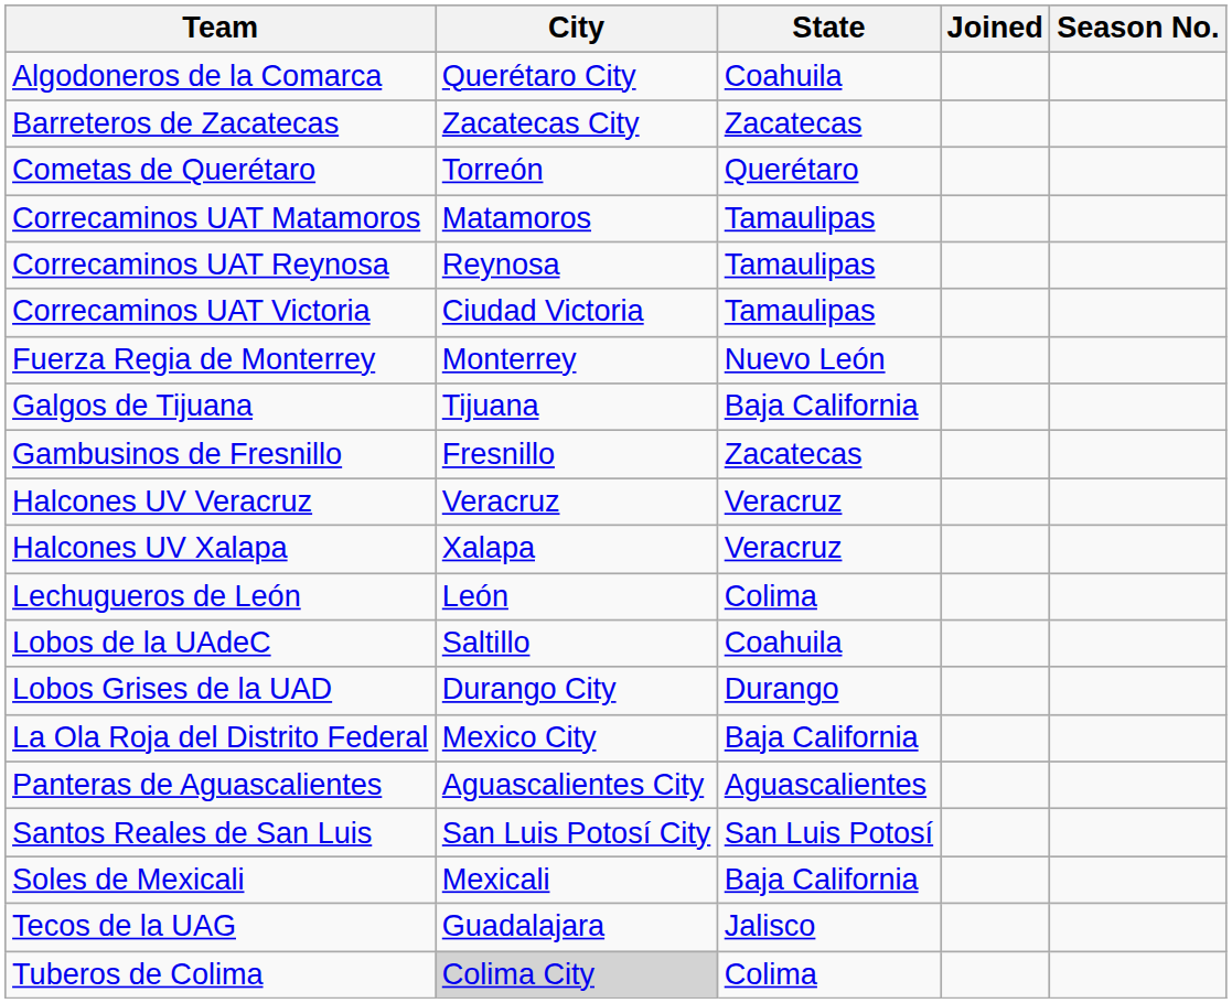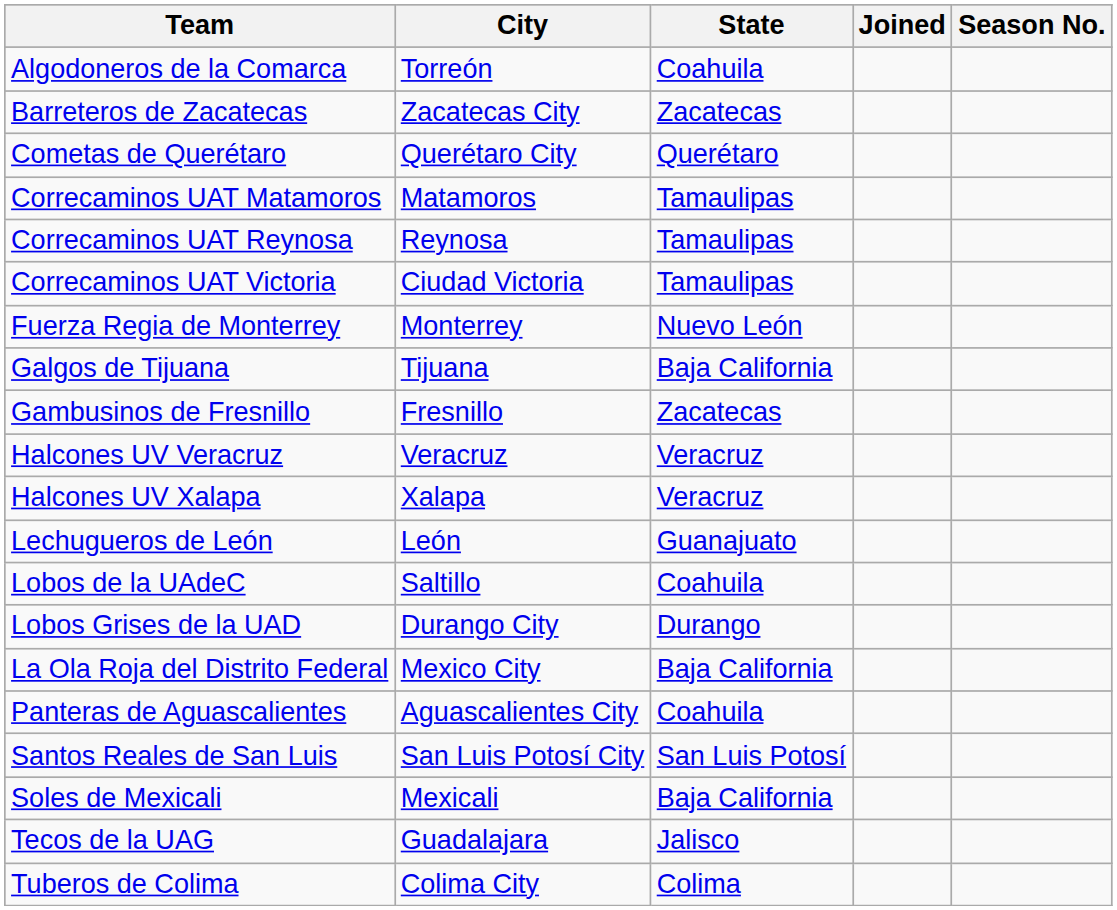Algodoneros de la Comarca | City: Querétaro City -> Torreón
Cometas de Querétaro | City: Torreón -> Querétaro City
Lechugueros de León | State: Colima -> Guanajuato
Panteras de Aguascalientes | State: Aguascalientes -> Coahuila
Tuberos de Colima | City: lightgrey background -> no background
